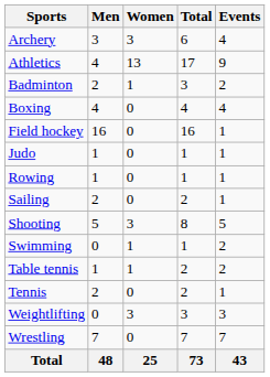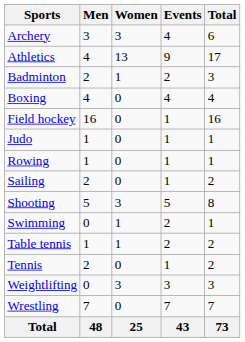columns swapped: Total <-> Events
